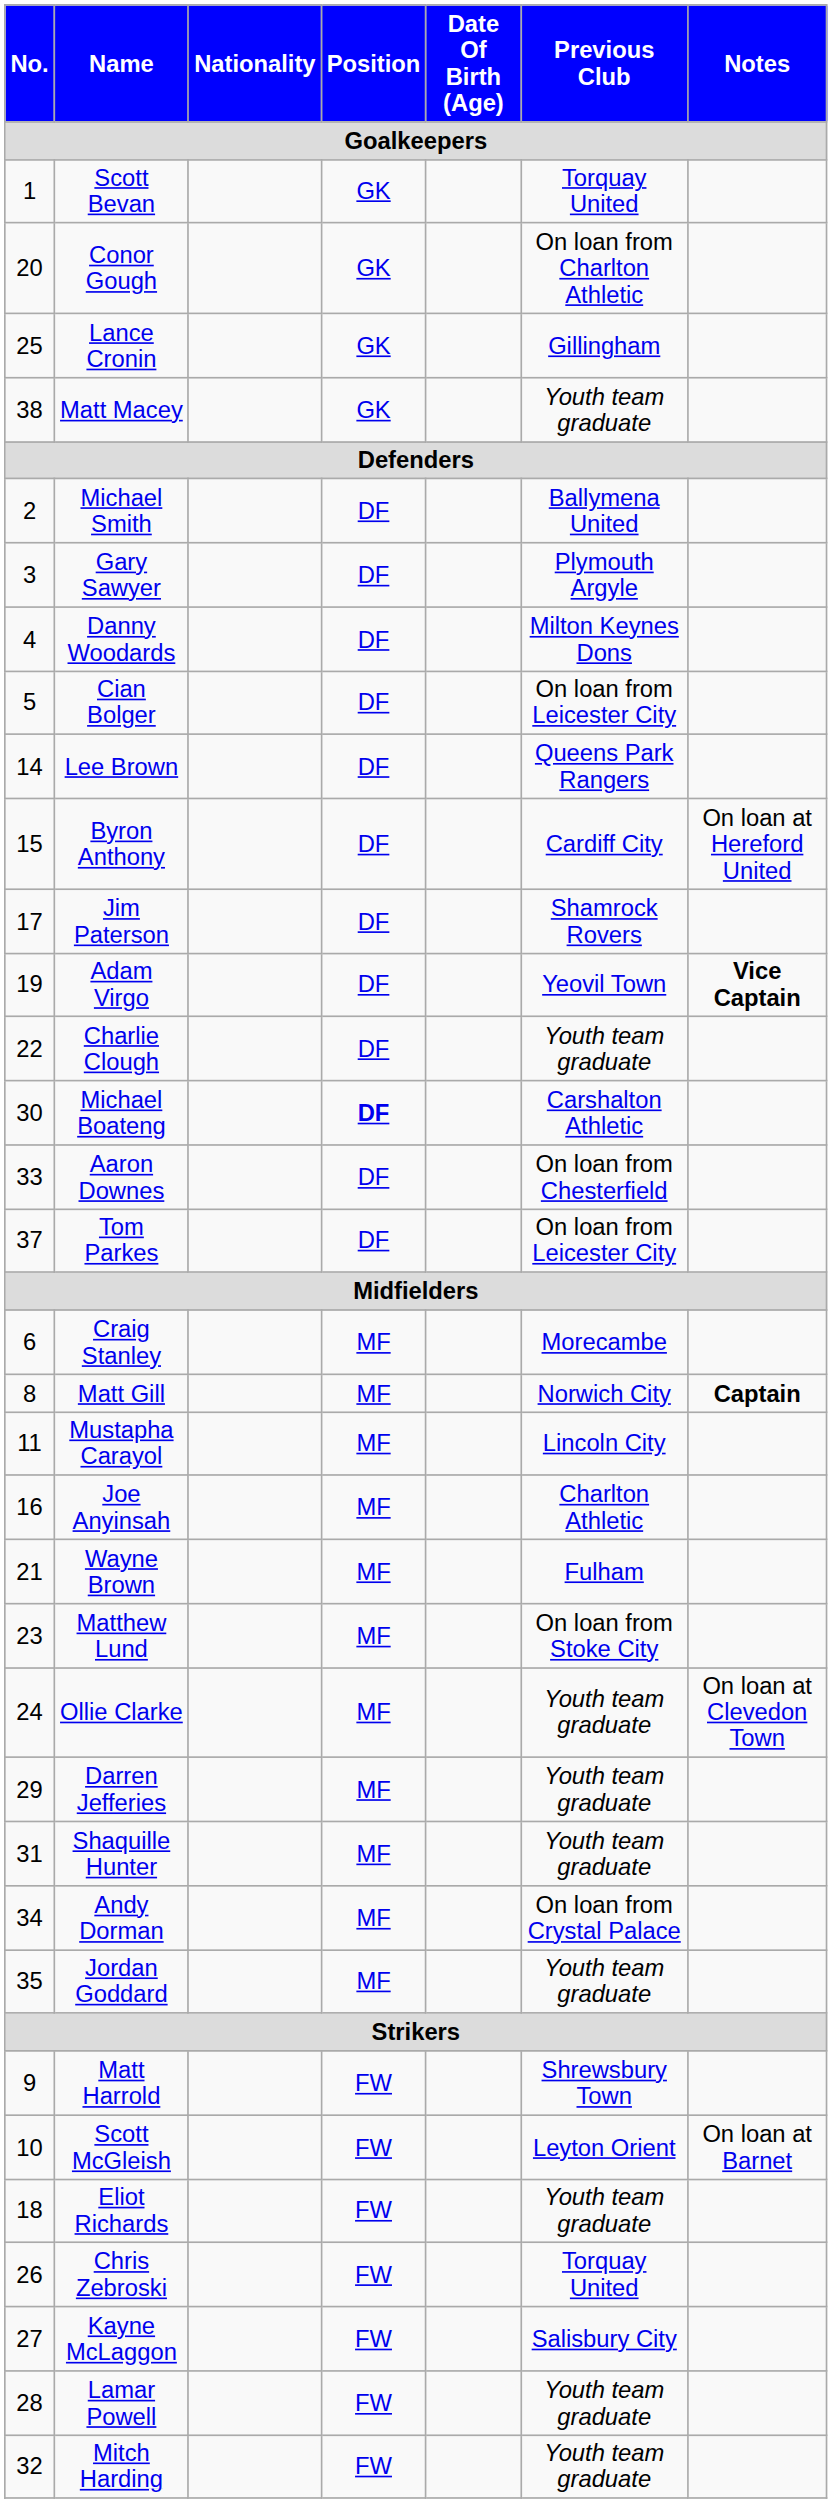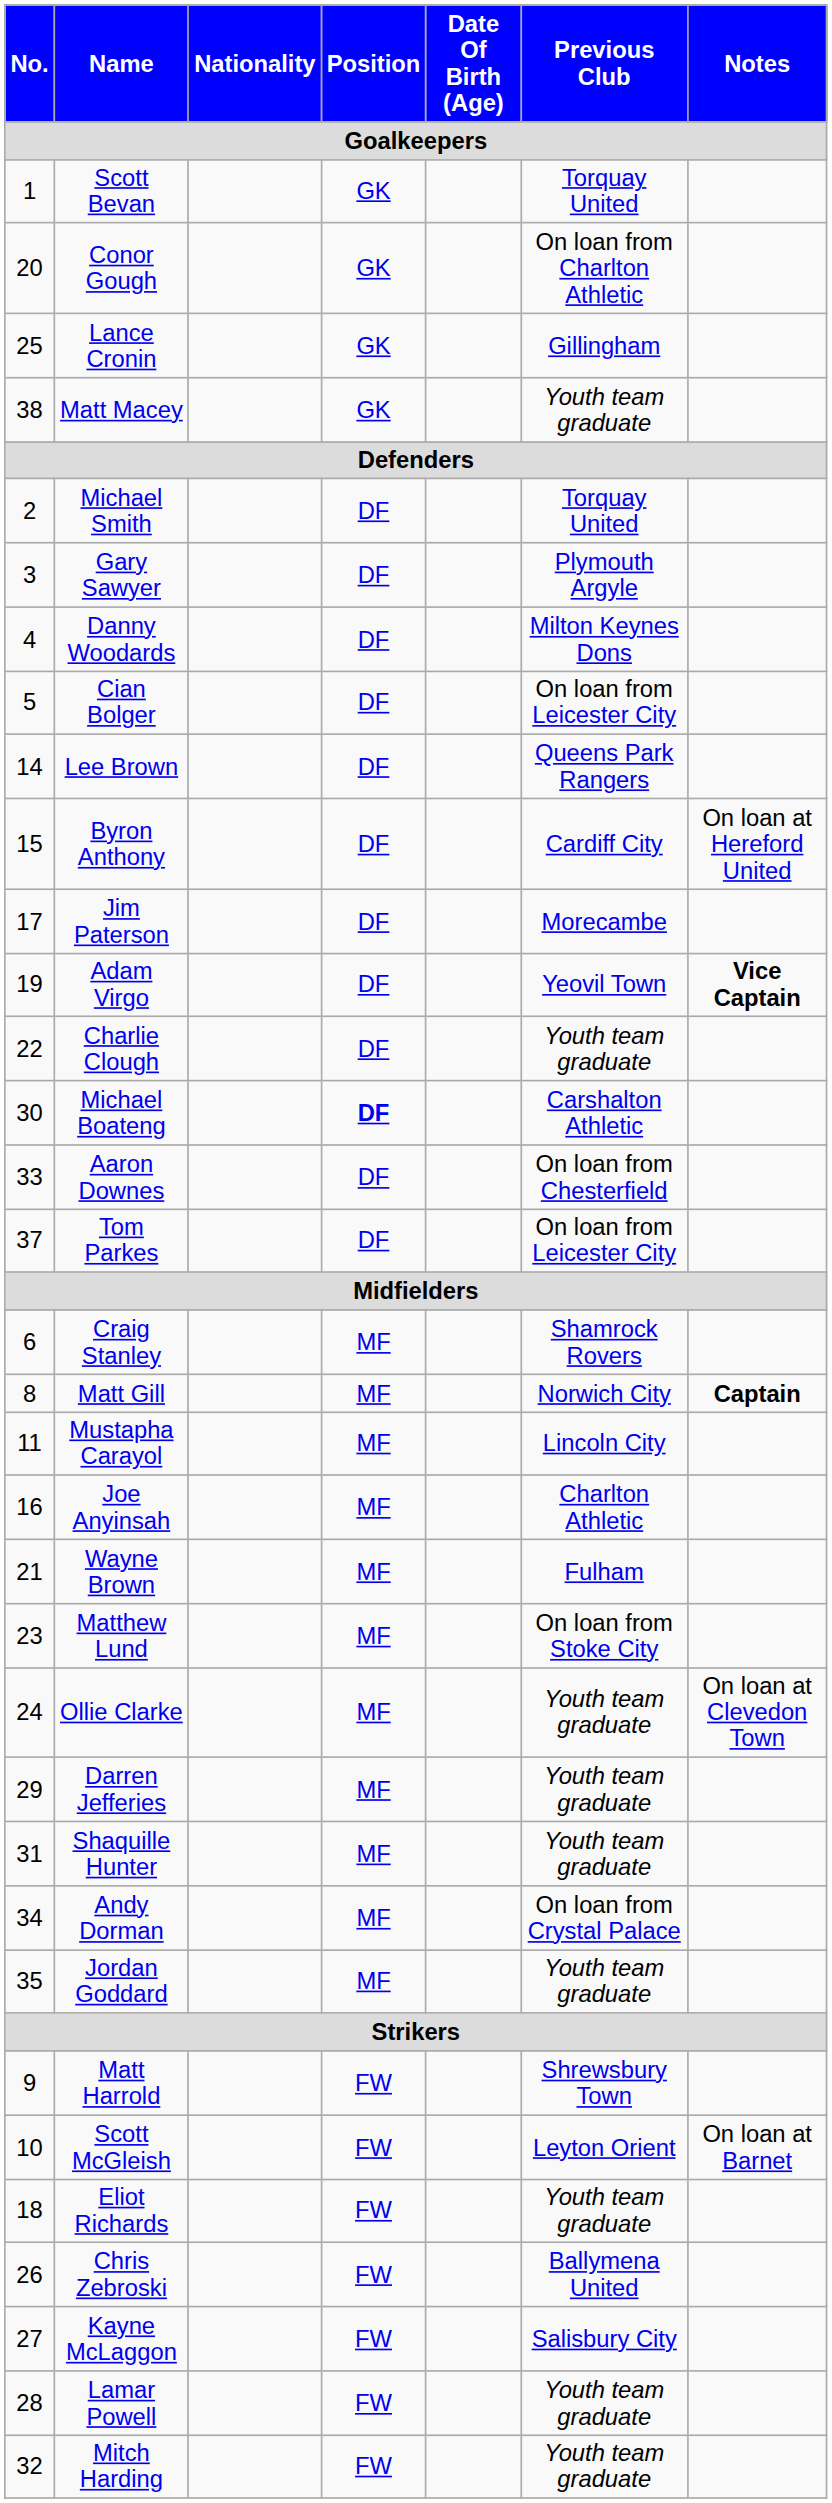Michael Smith | Previous Club: Ballymena United -> Torquay United
Jim Paterson | Previous Club: Shamrock Rovers -> Morecambe
Craig Stanley | Previous Club: Morecambe -> Shamrock Rovers
Chris Zebroski | Previous Club: Torquay United -> Ballymena United
